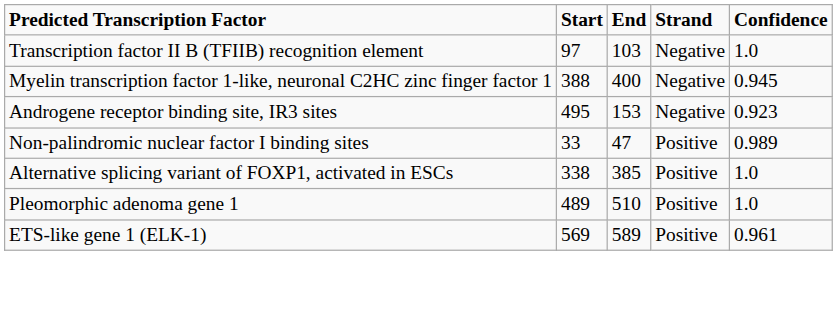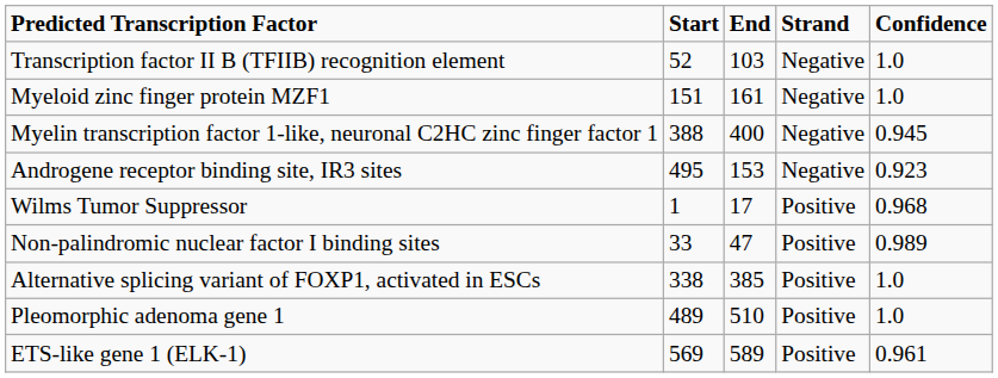Transcription factor II B (TFIIB) recognition element | Start: 97 -> 52
+ row: Myeloid zinc finger protein MZF1 | 151 | 161 | Negative | 1.0
+ row: Wilms Tumor Suppressor | 1 | 17 | Positive | 0.968
